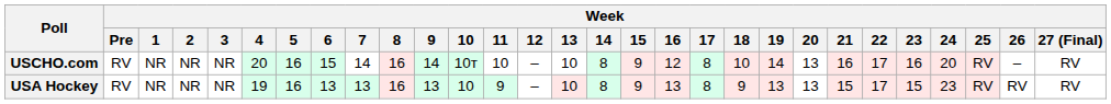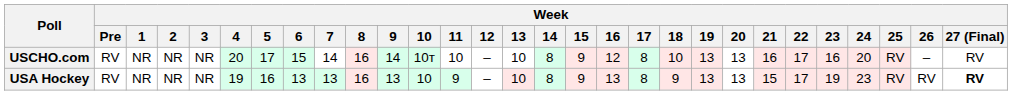USCHO.com | Week / 5: 16 -> 17
USCHO.com | Week / 19: 14 -> 13
USA Hockey | Week / 23: 15 -> 19
USA Hockey | Week / 27 (Final): normal -> bold
